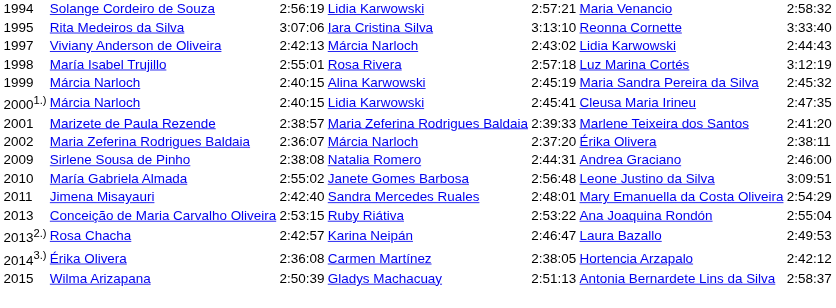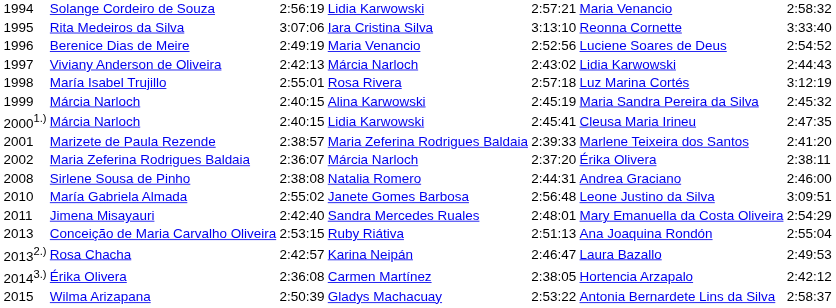+ row: 1996 | Berenice Dias de Meire | 2:49:19 | Maria Venancio | 2:52:56 | Luciene Soares de Deus | 2:54:52
Sirlene Sousa de Pinho | column 1: 2009 -> 2008
Conceição de Maria Carvalho Oliveira | column 5: 2:53:22 -> 2:51:13
Wilma Arizapana | column 5: 2:51:13 -> 2:53:22
